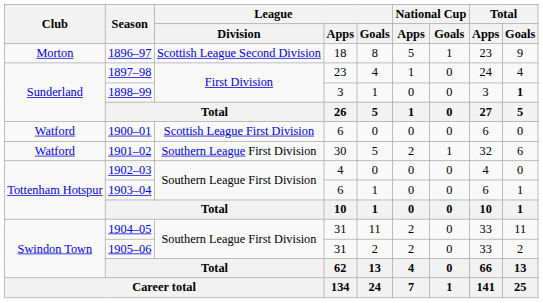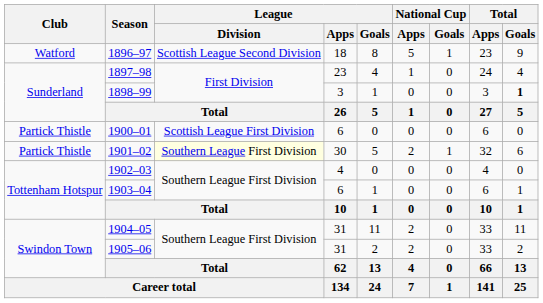1896–97 | Club: Morton -> Watford
1900–01 | Club: Watford -> Partick Thistle
1901–02 | Club: Watford -> Partick Thistle
1901–02 | League / Division: no background -> lightyellow background
